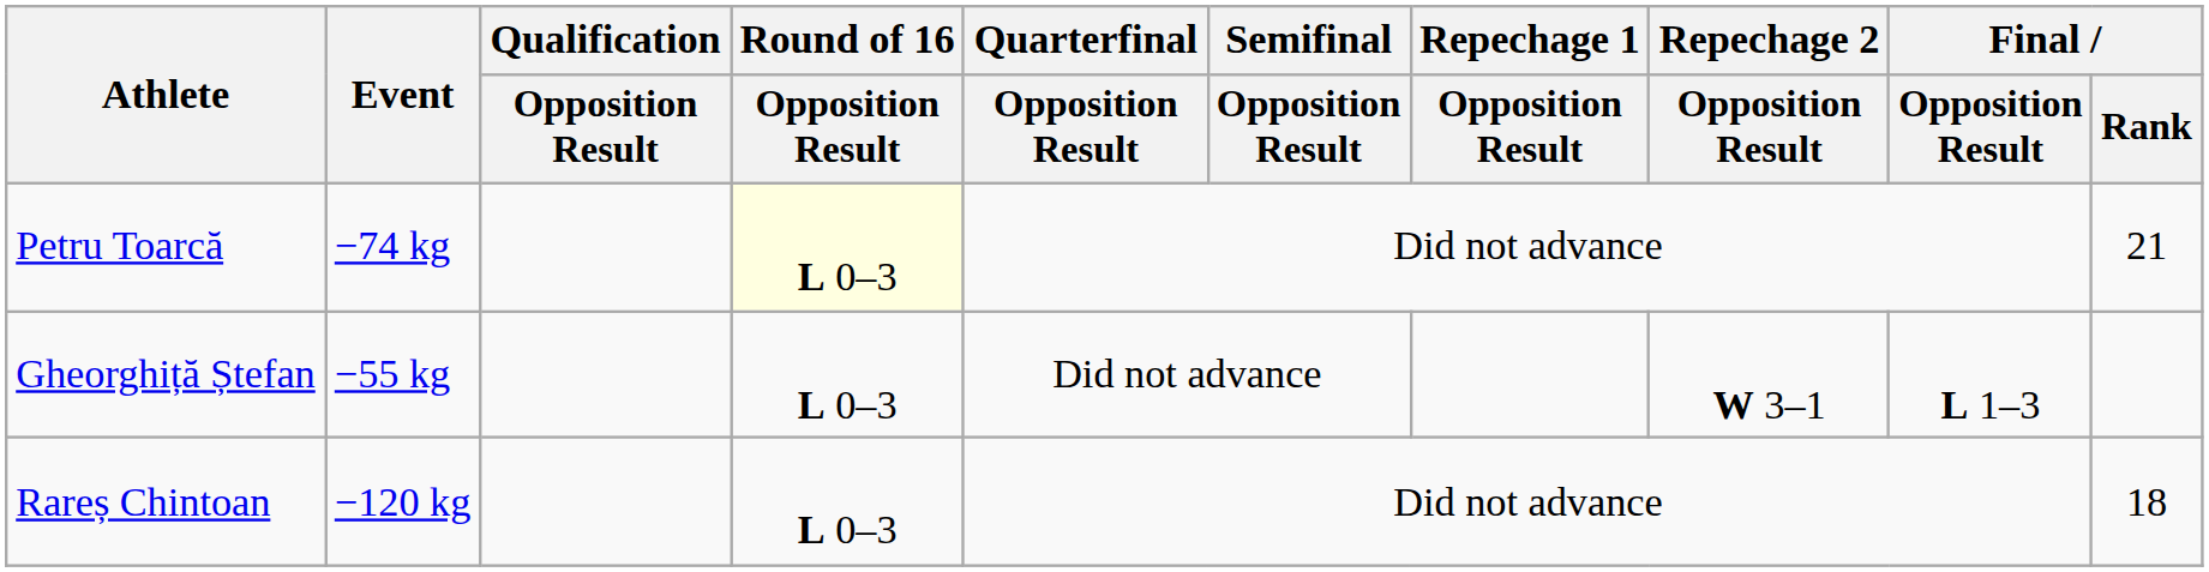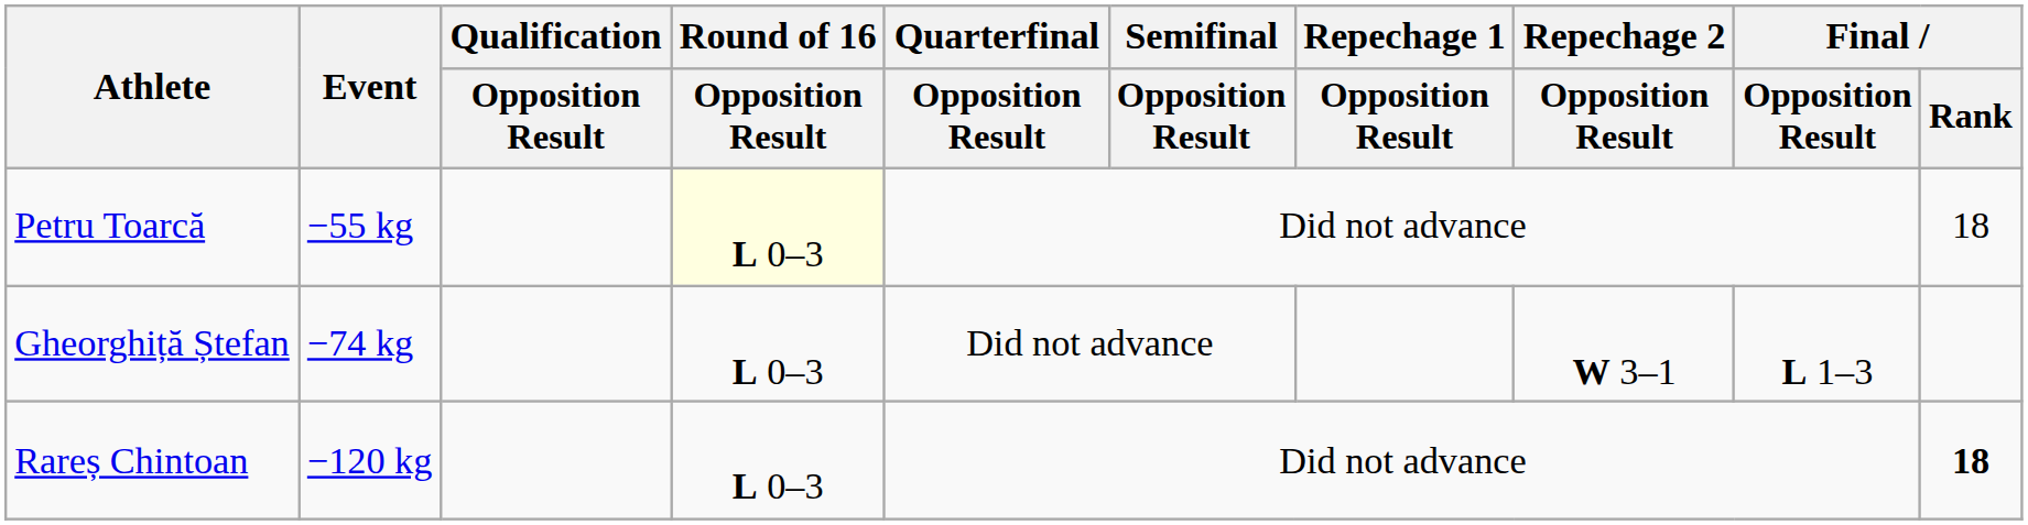Petru Toarcă | Event: −74 kg -> −55 kg
Petru Toarcă | Final / Rank: 21 -> 18
Gheorghiță Ștefan | Event: −55 kg -> −74 kg
Rareș Chintoan | Final / Rank: normal -> bold
